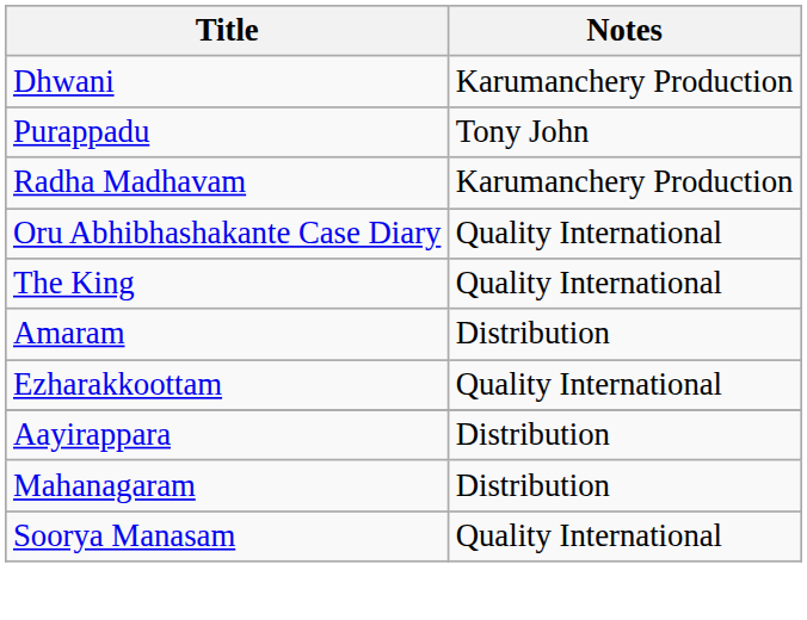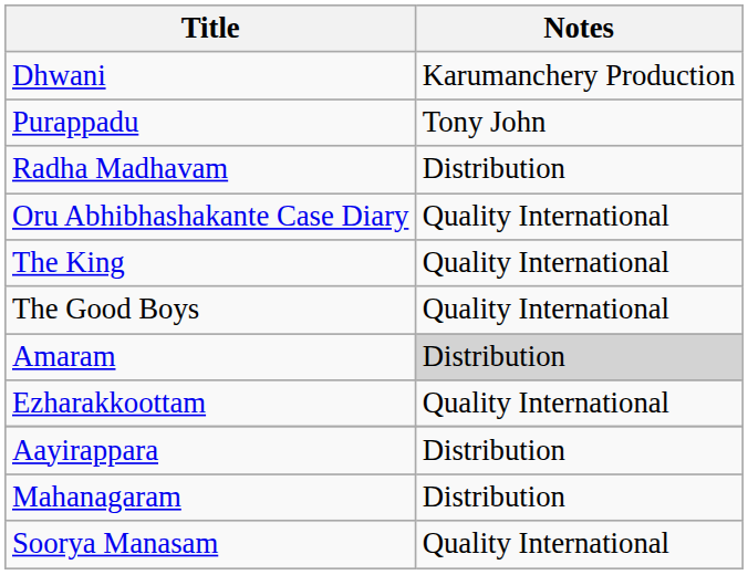Radha Madhavam | Notes: Karumanchery Production -> Distribution
+ row: The Good Boys | Quality International
Amaram | Notes: no background -> lightgrey background
